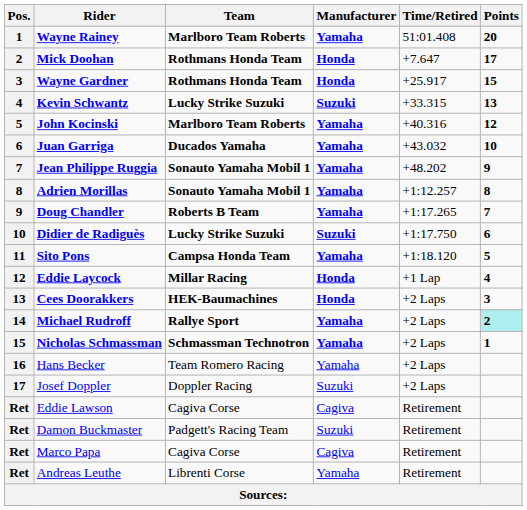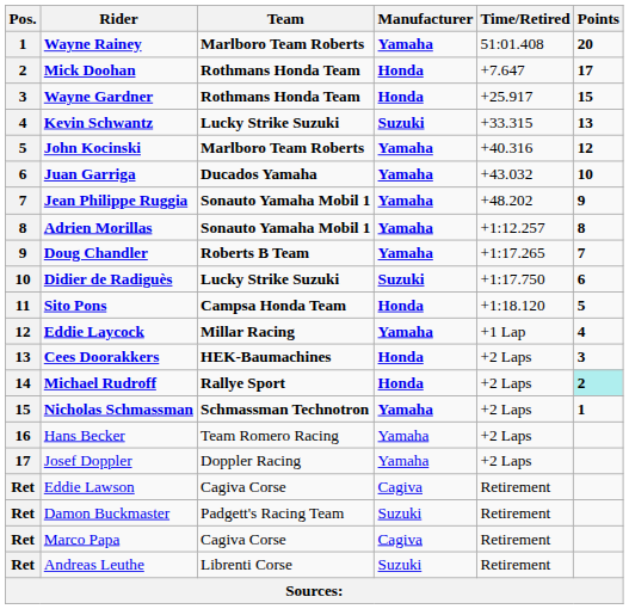Sito Pons | Manufacturer: Yamaha -> Honda
Eddie Laycock | Manufacturer: Honda -> Yamaha
Michael Rudroff | Manufacturer: Yamaha -> Honda
Josef Doppler | Manufacturer: Suzuki -> Yamaha
Andreas Leuthe | Manufacturer: Yamaha -> Suzuki
